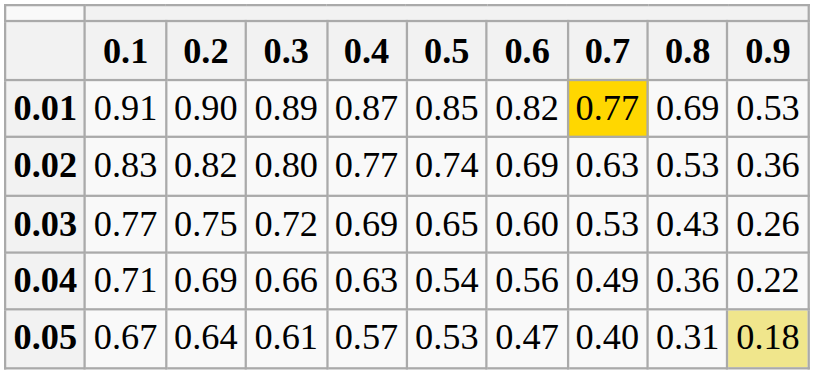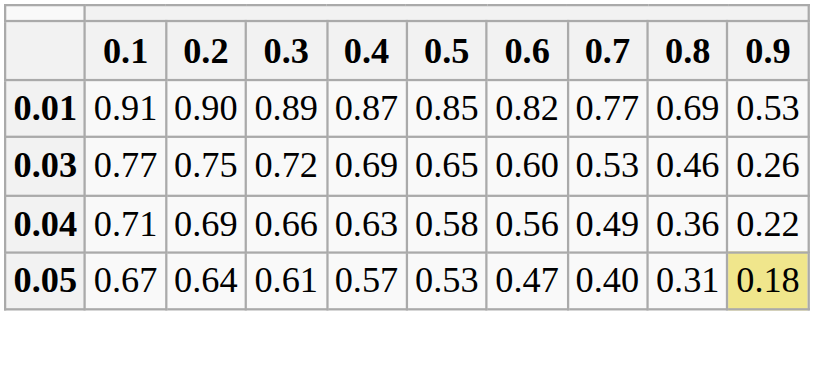0.01 | column 8: gold background -> no background
- row: 0.02 | 0.83 | 0.82 | 0.80 | 0.77 | 0.74 | 0.69 | 0.63 | 0.53 | 0.36
0.03 | column 9: 0.43 -> 0.46
0.04 | column 6: 0.54 -> 0.58
